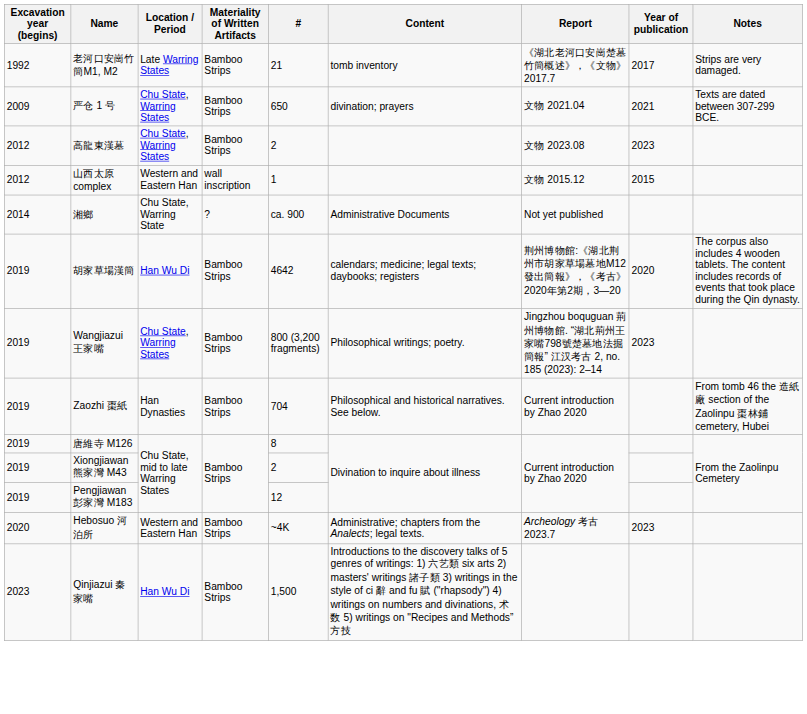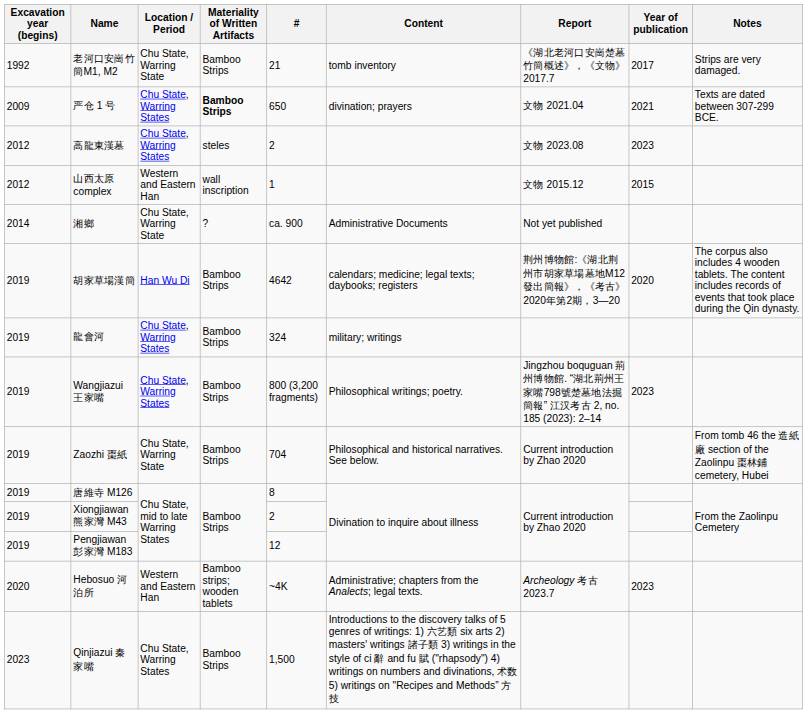老河口安崗竹簡M1, M2 | Location / Period: Late Warring States -> Chu State, Warring State
严仓 1 号 | Materiality of Written Artifacts: normal -> bold
高龍東漢墓 | Materiality of Written Artifacts: Bamboo Strips -> steles
+ row: 2019 | 龍會河 | Chu State, Warring States | Bamboo Strips | 324 | military; writings
Zaozhi 棗紙 | Location / Period: Han Dynasties -> Chu State, Warring State
Hebosuo 河泊所 | Materiality of Written Artifacts: Bamboo Strips -> Bamboo strips; wooden tablets
Qinjiazui 秦家嘴 | Location / Period: Han Wu Di -> Chu State, Warring States
